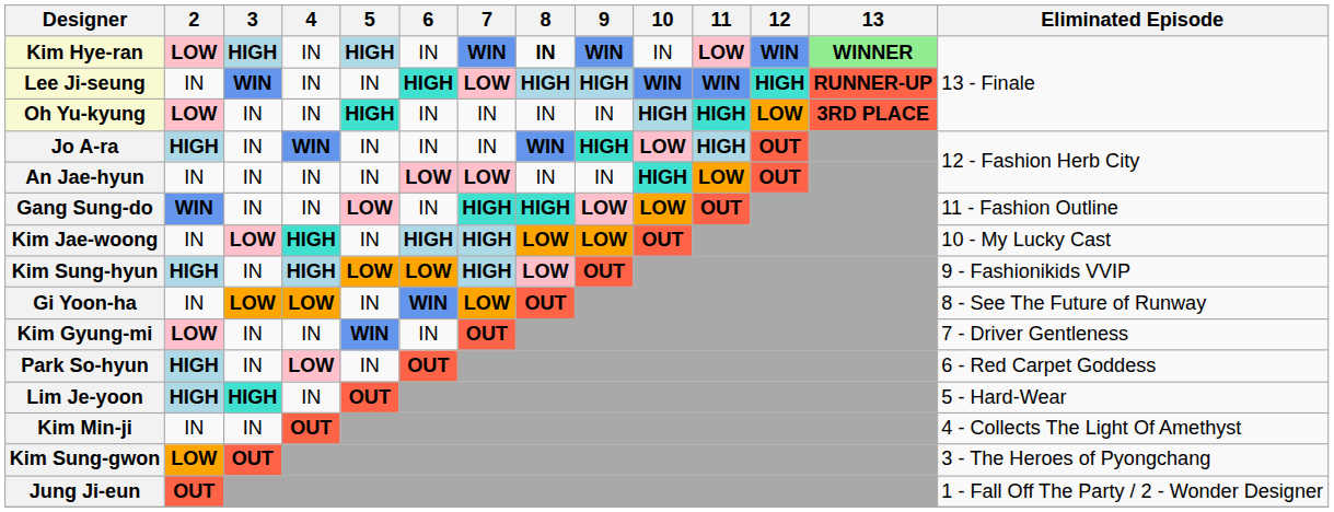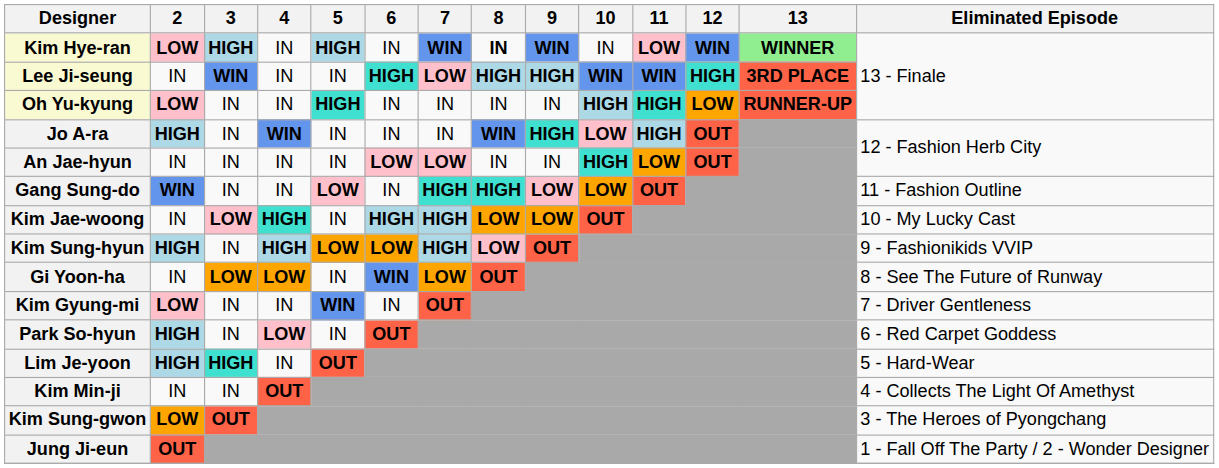Lee Ji-seung | 13: RUNNER-UP -> 3RD PLACE
Oh Yu-kyung | 13: 3RD PLACE -> RUNNER-UP
